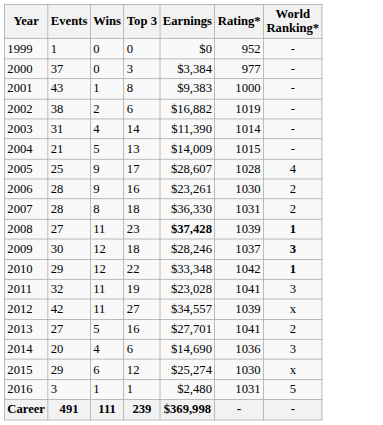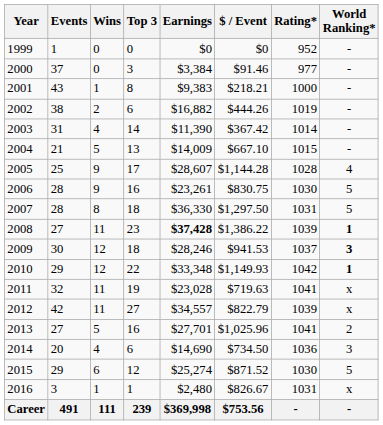+ column: $ / Event | $0 | $91.46 | $218.21 | $444.26 | $367.42 | $667.10 | $1,144.28 | $830.75 | $1,297.50 | $1,386.22 | $941.53 | $1,149.93 | $719.63 | $822.79 | $1,025.96 | $734.50 | $871.52 | $826.67 | $753.56
2006 | World Ranking*: 2 -> 5
2007 | World Ranking*: 2 -> 5
2011 | World Ranking*: 3 -> x
2015 | World Ranking*: x -> 5
2016 | World Ranking*: 5 -> x
